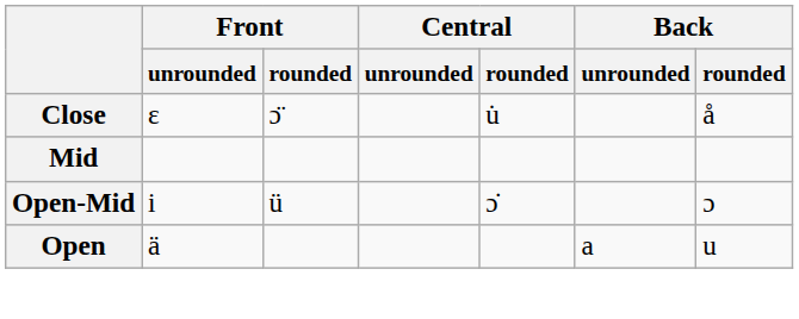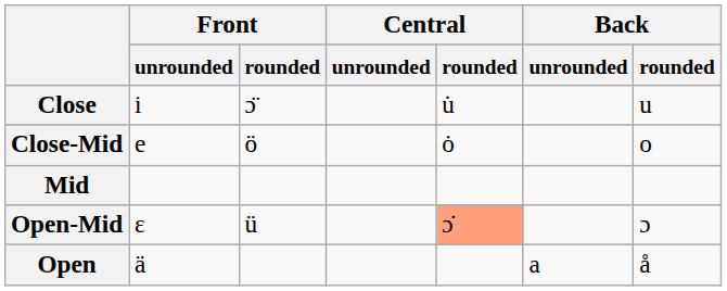Close | Front / unrounded: ɛ -> i
Close | Back / rounded: å -> u
+ row: Close-Mid | e | ö | ȯ | o
Open-Mid | Front / unrounded: i -> ɛ
Open-Mid | Central / rounded: no background -> lightsalmon background
Open | Back / rounded: u -> å
